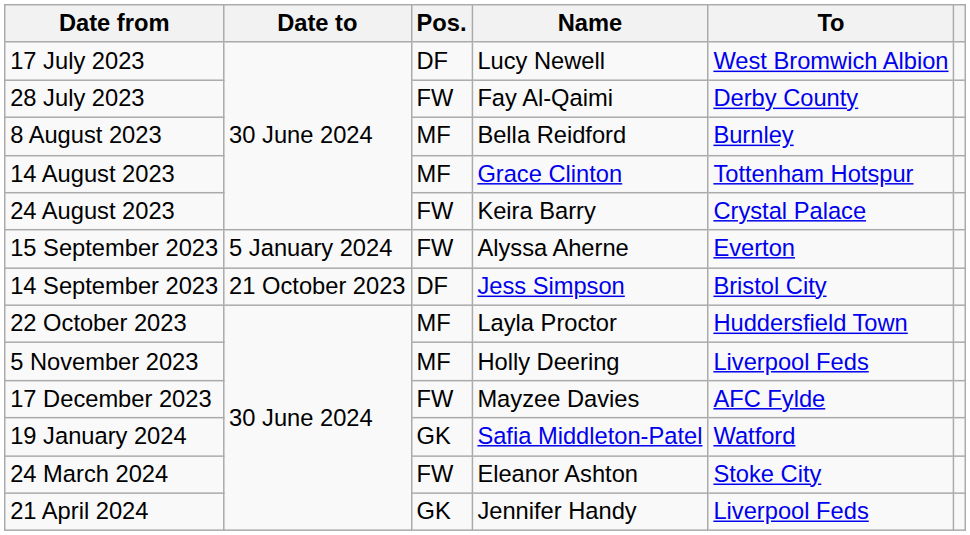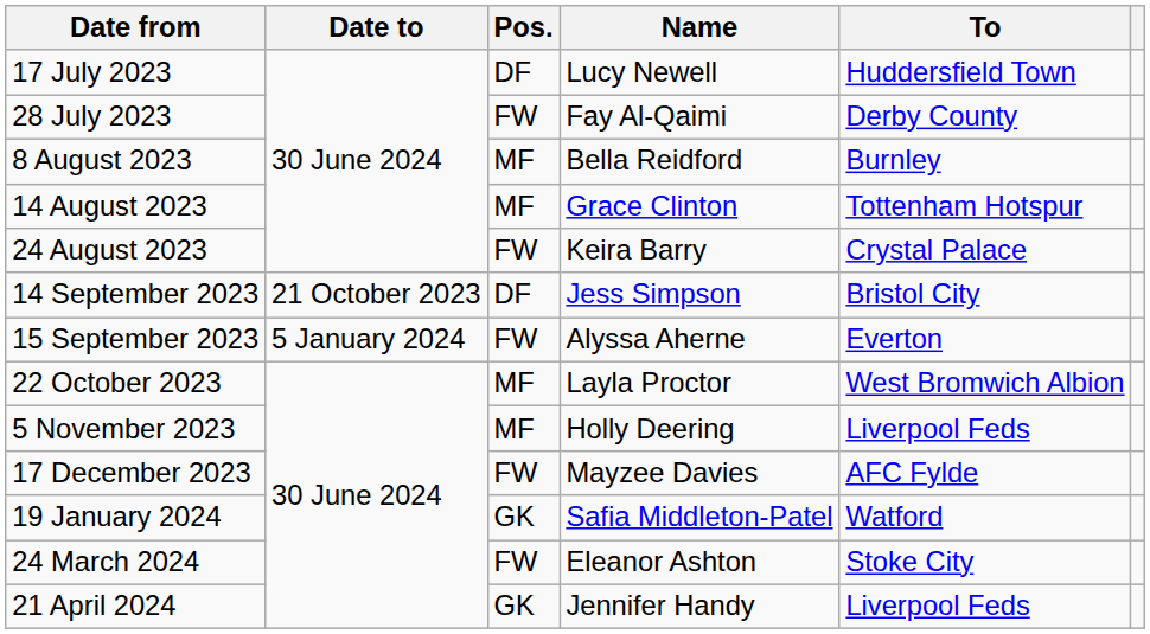17 July 2023 | To: West Bromwich Albion -> Huddersfield Town
rows swapped: 14 September 2023 <-> 15 September 2023
22 October 2023 | To: Huddersfield Town -> West Bromwich Albion
